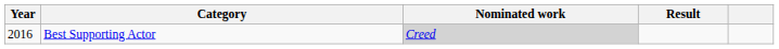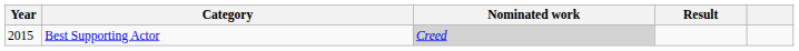Best Supporting Actor | Year: 2016 -> 2015
